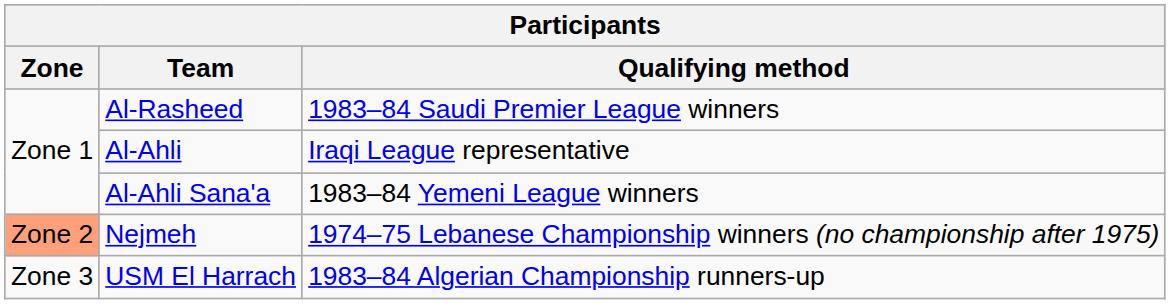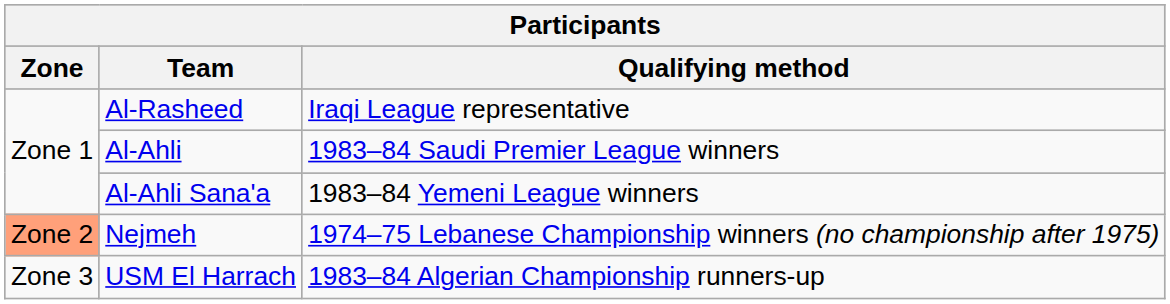Al-Rasheed | Qualifying method: 1983–84 Saudi Premier League winners -> Iraqi League representative
Al-Ahli | Qualifying method: Iraqi League representative -> 1983–84 Saudi Premier League winners
